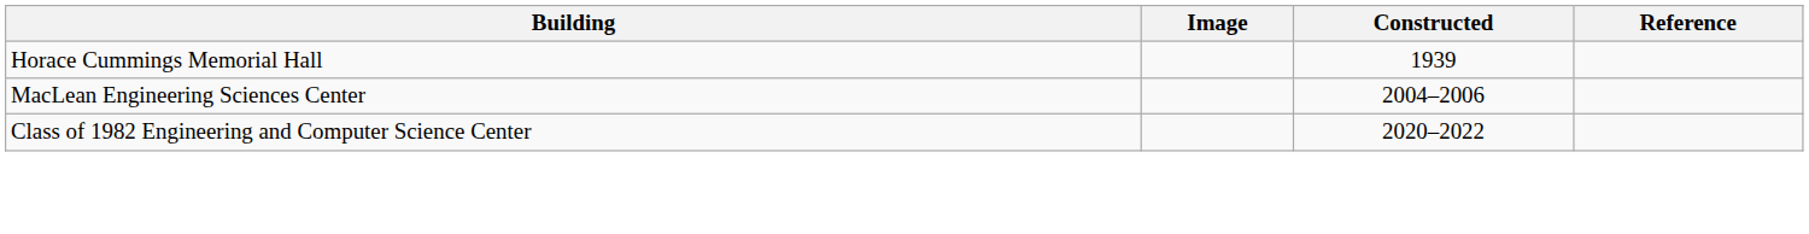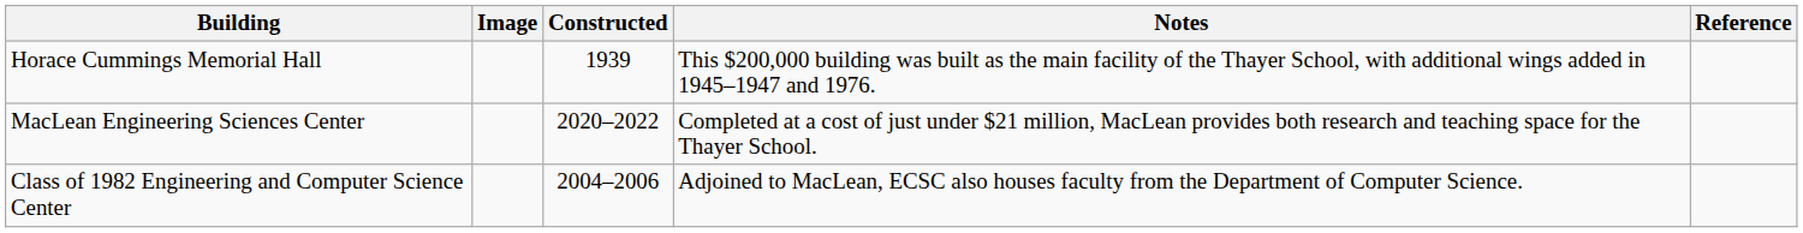+ column: Notes | This $200,000 building was built as the main facility of the Thayer School, with additional wings added in 1945–1947 and 1976. | Completed at a cost of just under $21 million, MacLean provides both research and teaching space for the Thayer School. | Adjoined to MacLean, ECSC also houses faculty from the Department of Computer Science.
MacLean Engineering Sciences Center | Constructed: 2004–2006 -> 2020–2022
Class of 1982 Engineering and Computer Science Center | Constructed: 2020–2022 -> 2004–2006
